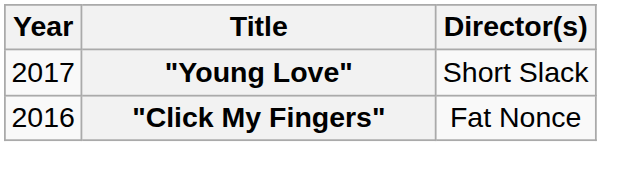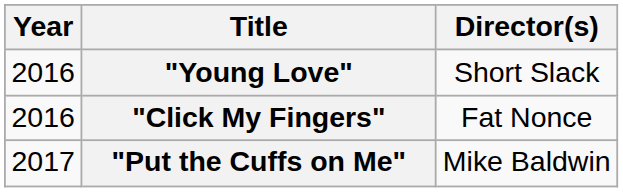"Young Love" | Year: 2017 -> 2016
+ row: 2017 | "Put the Cuffs on Me" | Mike Baldwin
